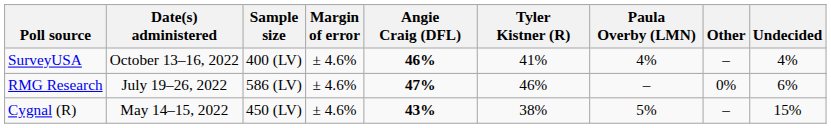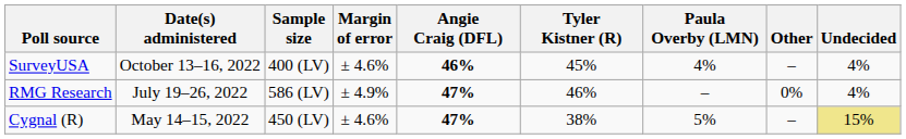SurveyUSA | Tyler Kistner (R): 41% -> 45%
RMG Research | Margin of error: ± 4.6% -> ± 4.9%
RMG Research | Undecided: 6% -> 4%
Cygnal (R) | Angie Craig (DFL): 43% -> 47%
Cygnal (R) | Undecided: no background -> khaki background
